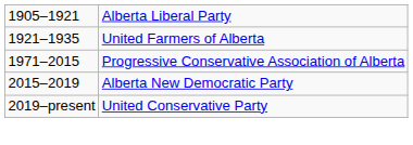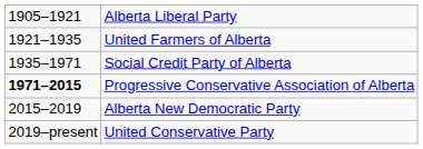+ row: 1935–1971 | Social Credit Party of Alberta
Progressive Conservative Association of Alberta | column 1: normal -> bold
